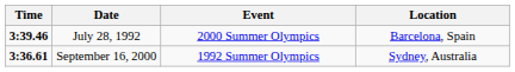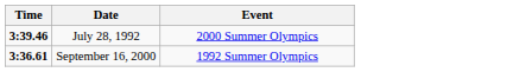- column: Location | Barcelona, Spain | Sydney, Australia
